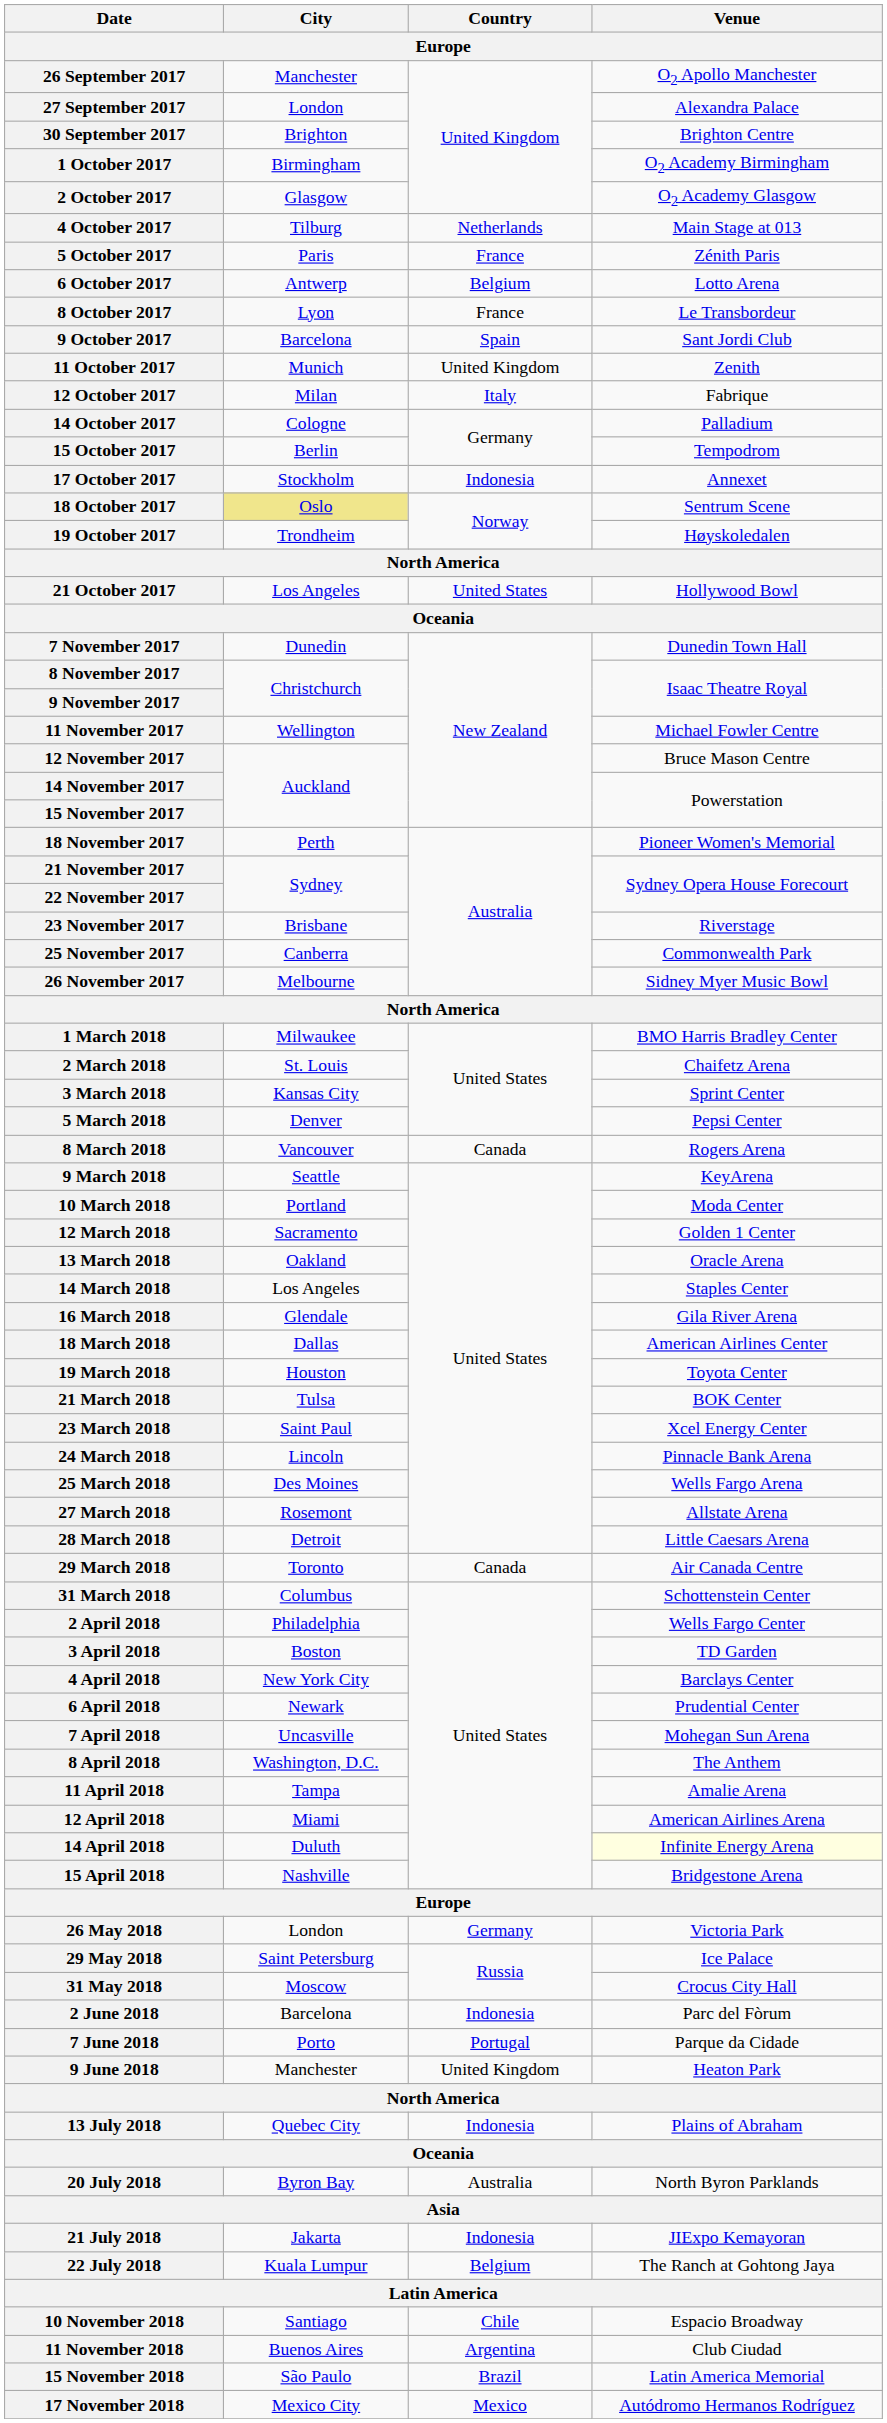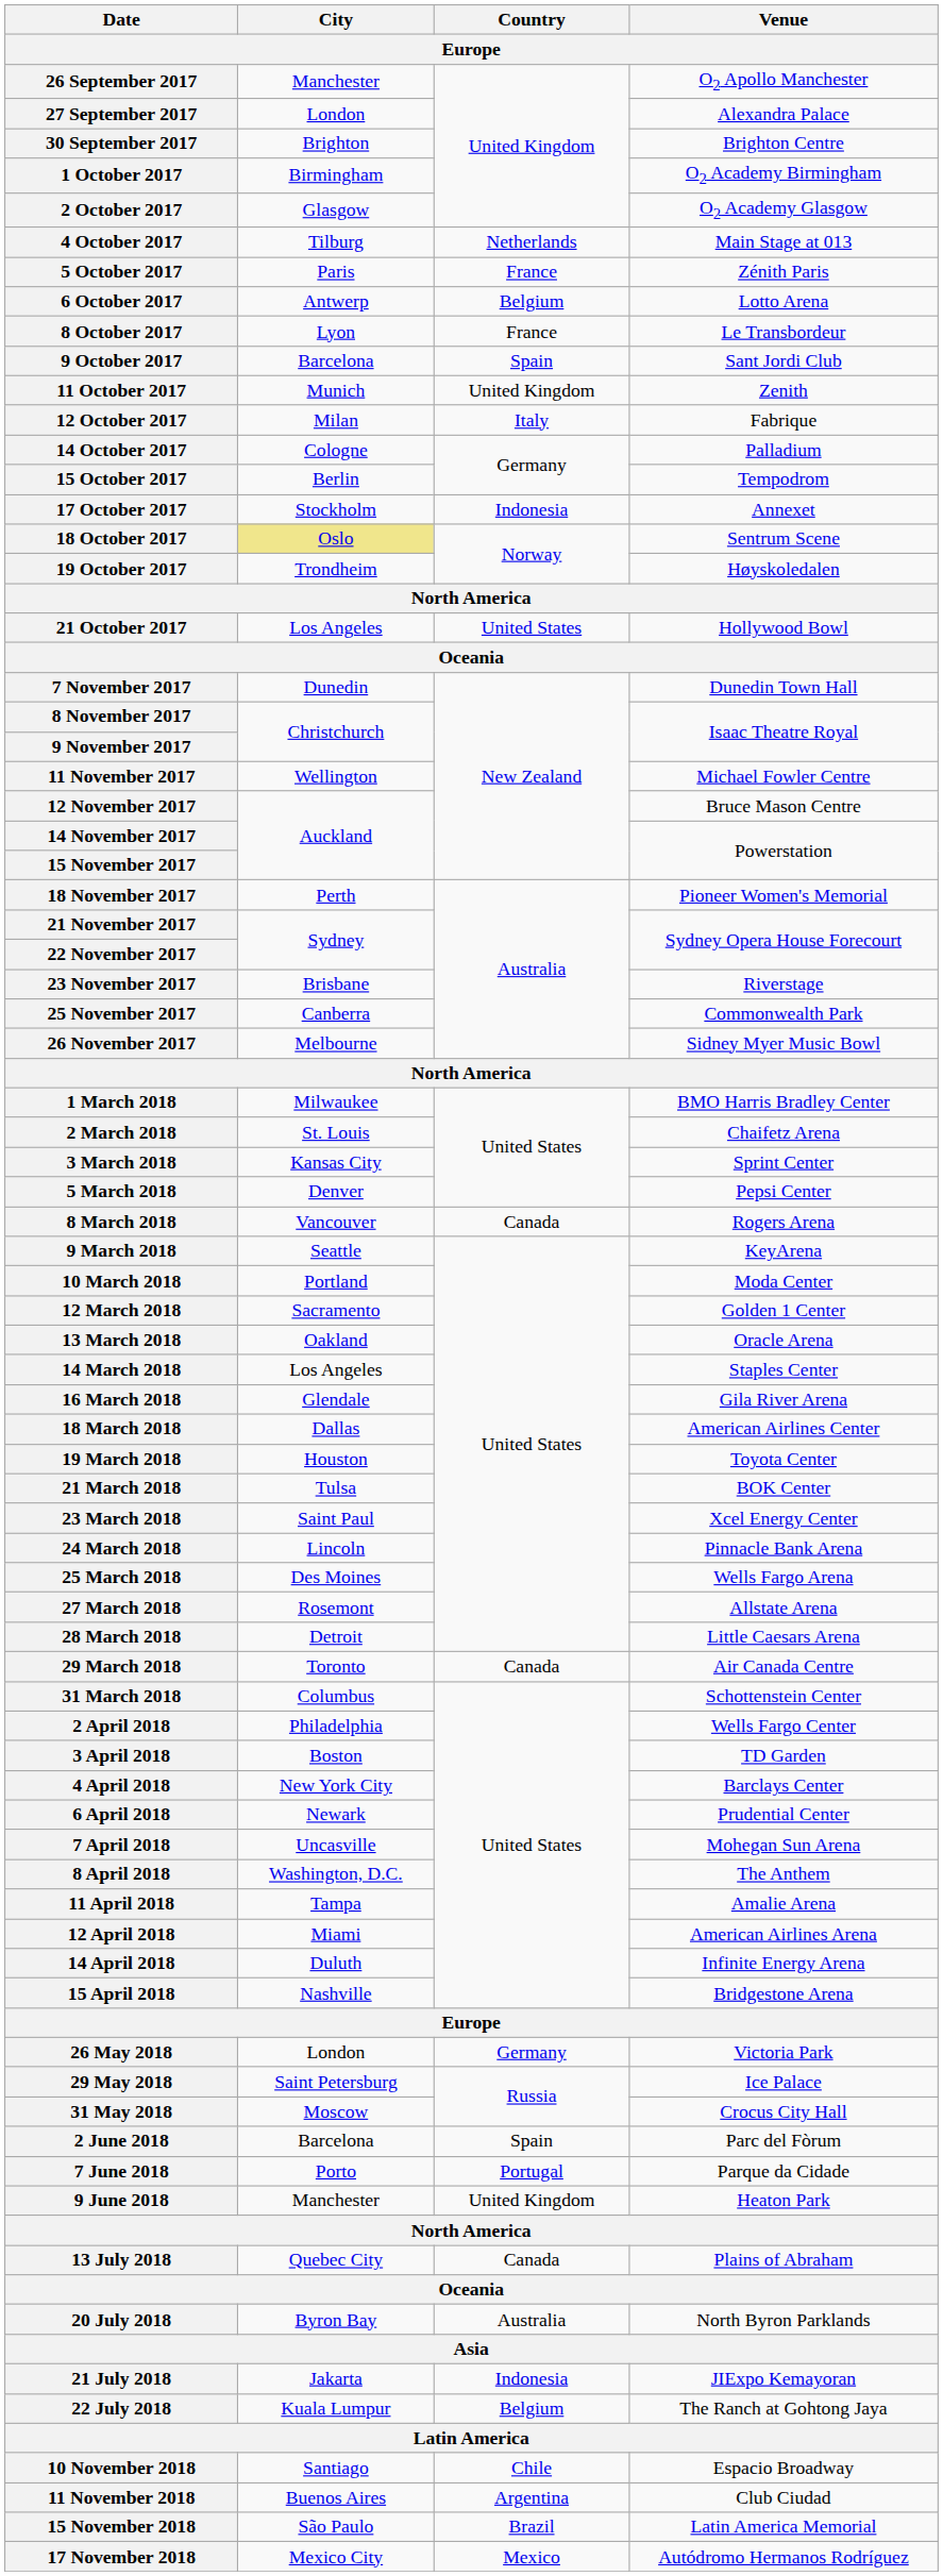14 April 2018 | Venue: lightyellow background -> no background
2 June 2018 | Country: Indonesia -> Spain
13 July 2018 | Country: Indonesia -> Canada
